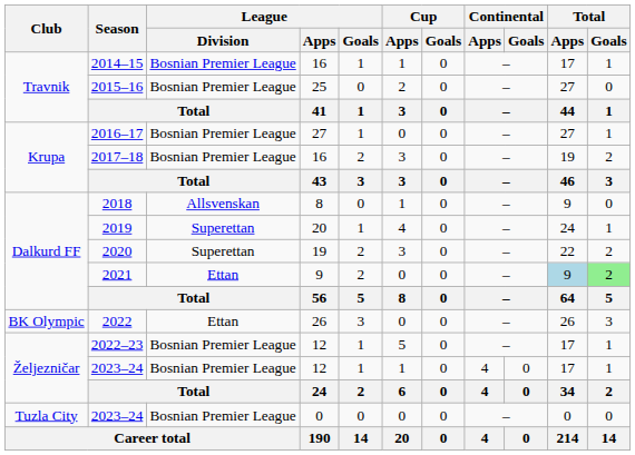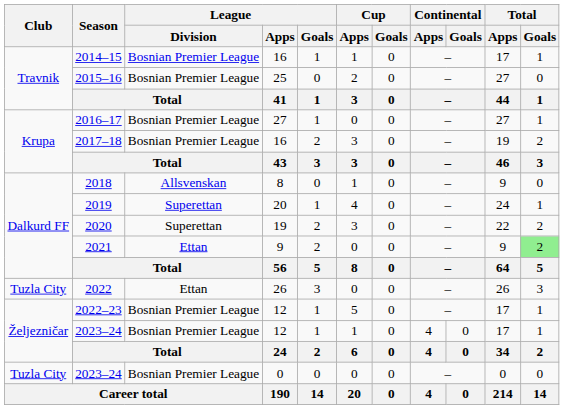2021 | Total / Apps: lightblue background -> no background
2022 | Club: BK Olympic -> Tuzla City
